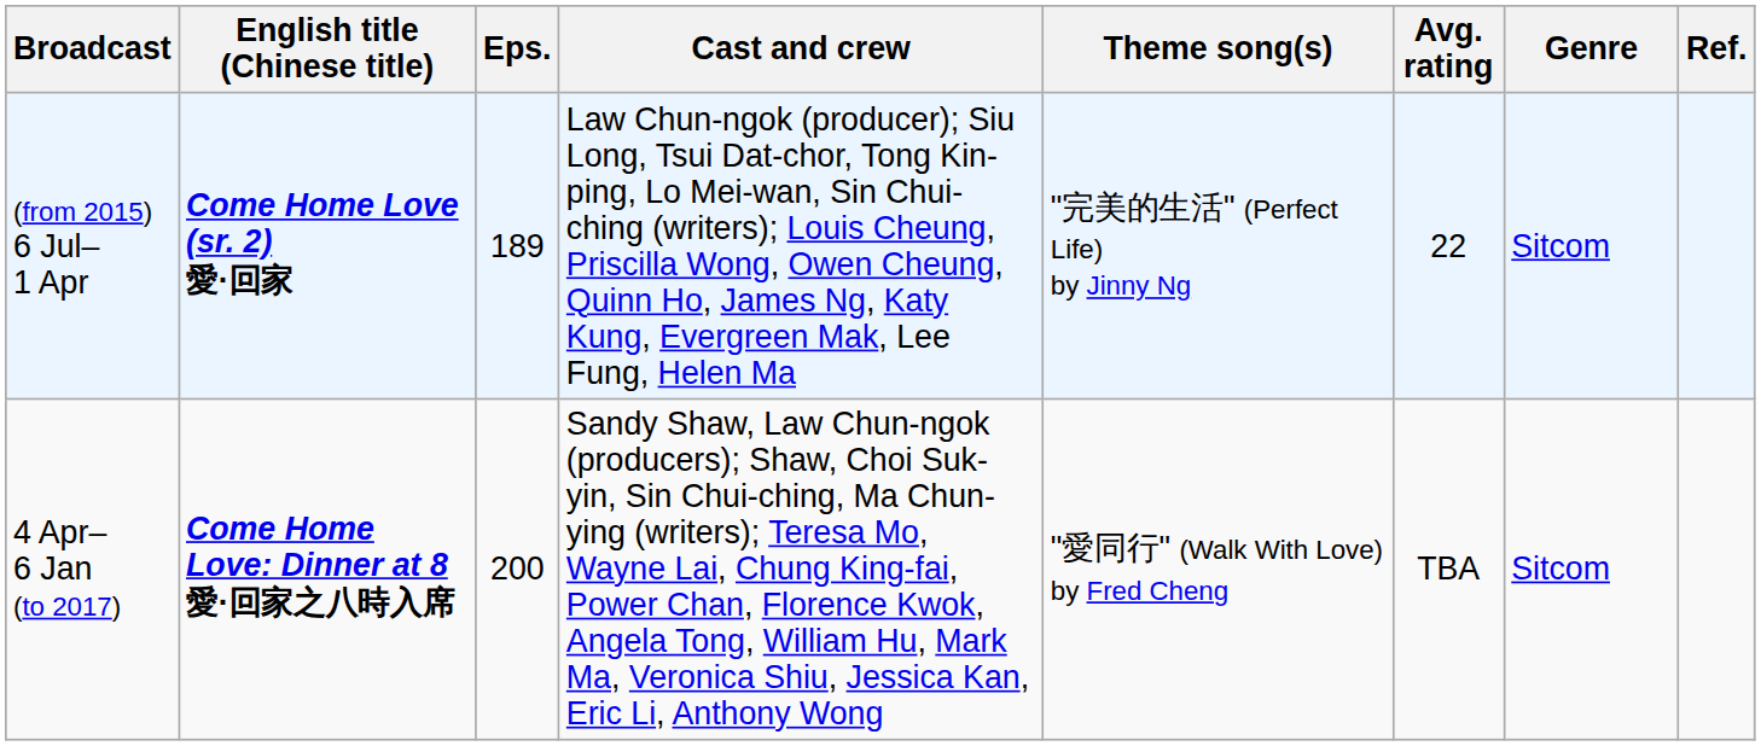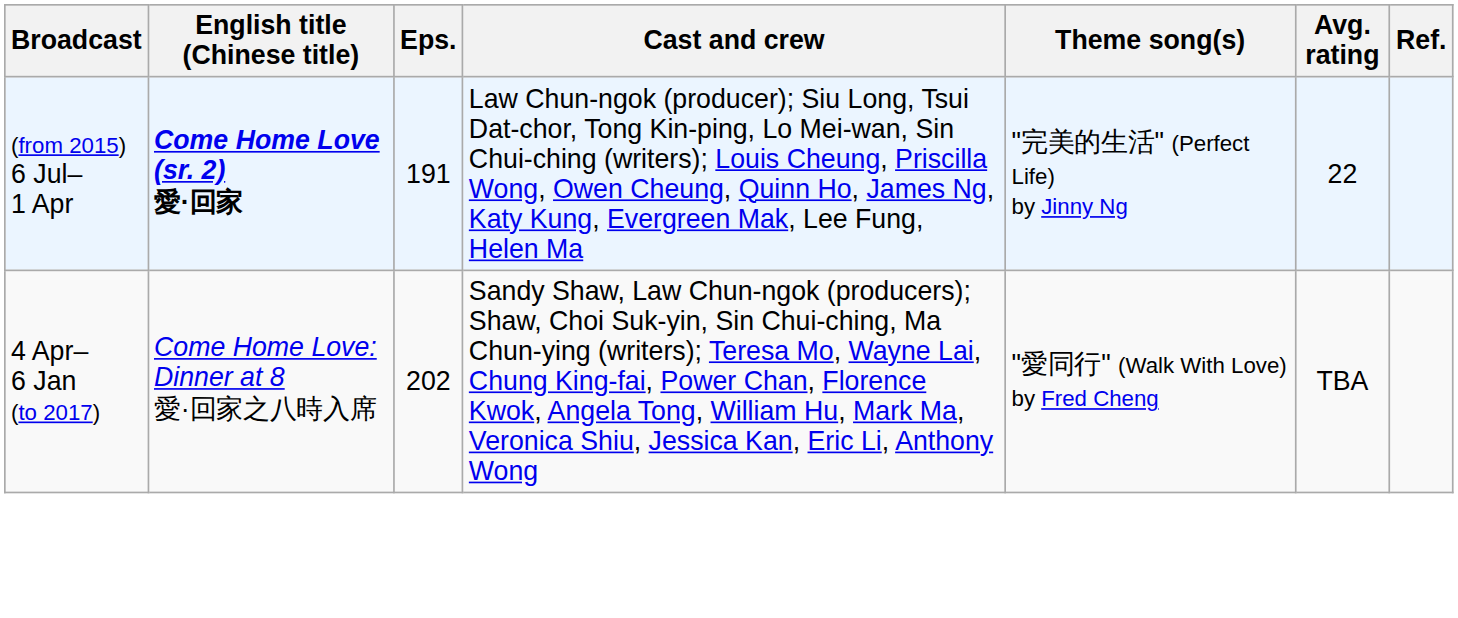- column: Genre | Sitcom | Sitcom
(from 2015) 6 Jul– 1 Apr | Eps.: 189 -> 191
4 Apr– 6 Jan (to 2017) | English title (Chinese title): bold -> normal
4 Apr– 6 Jan (to 2017) | Eps.: 200 -> 202
